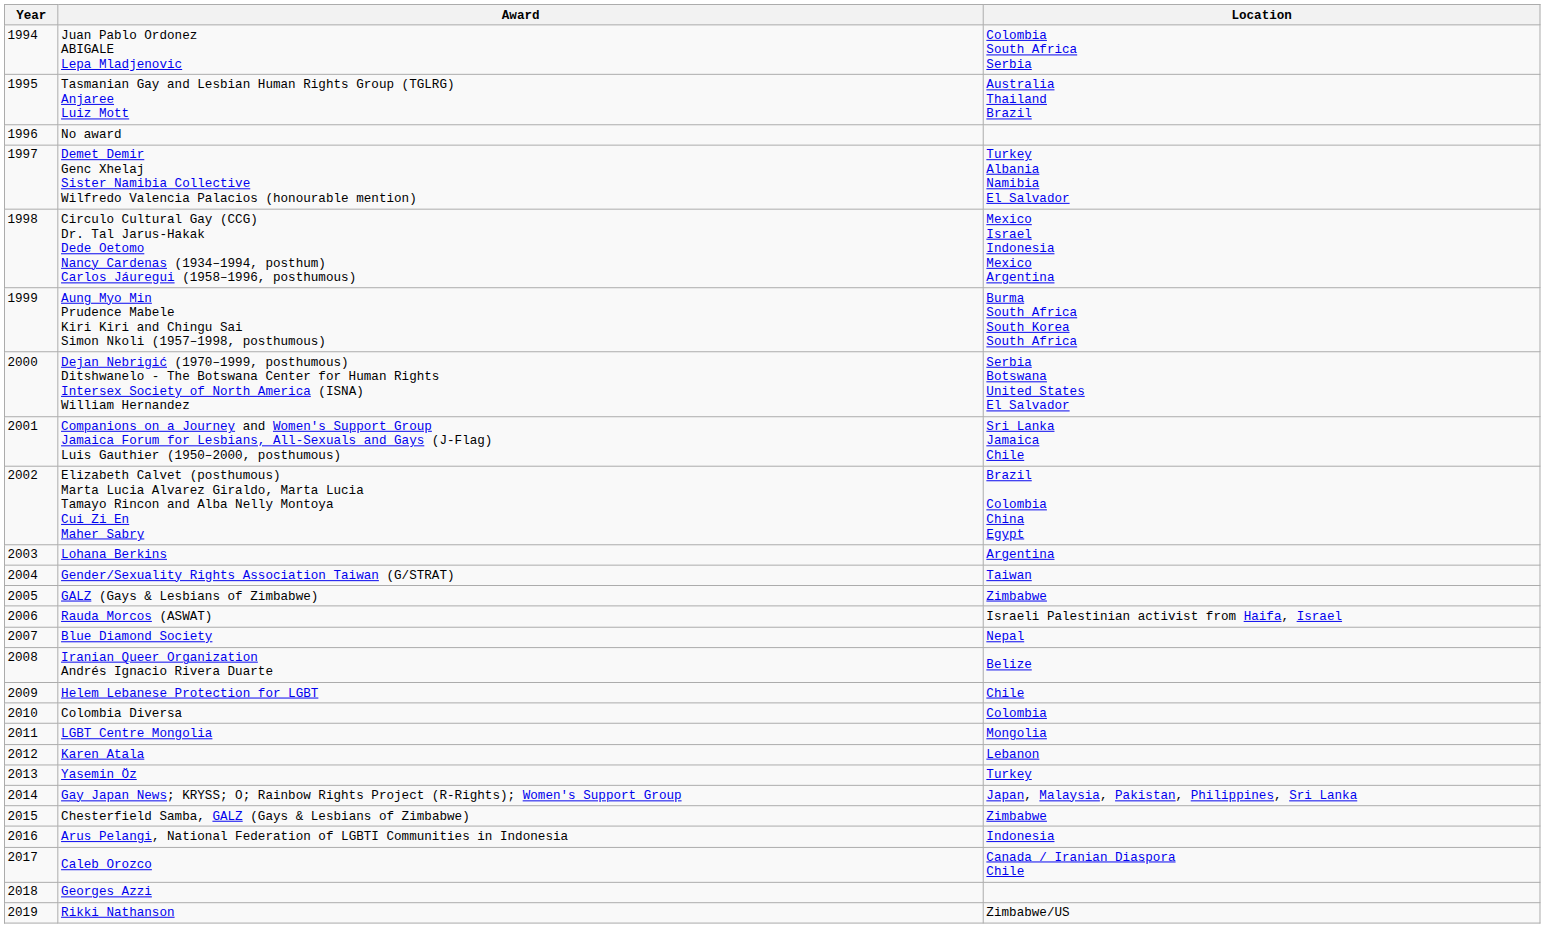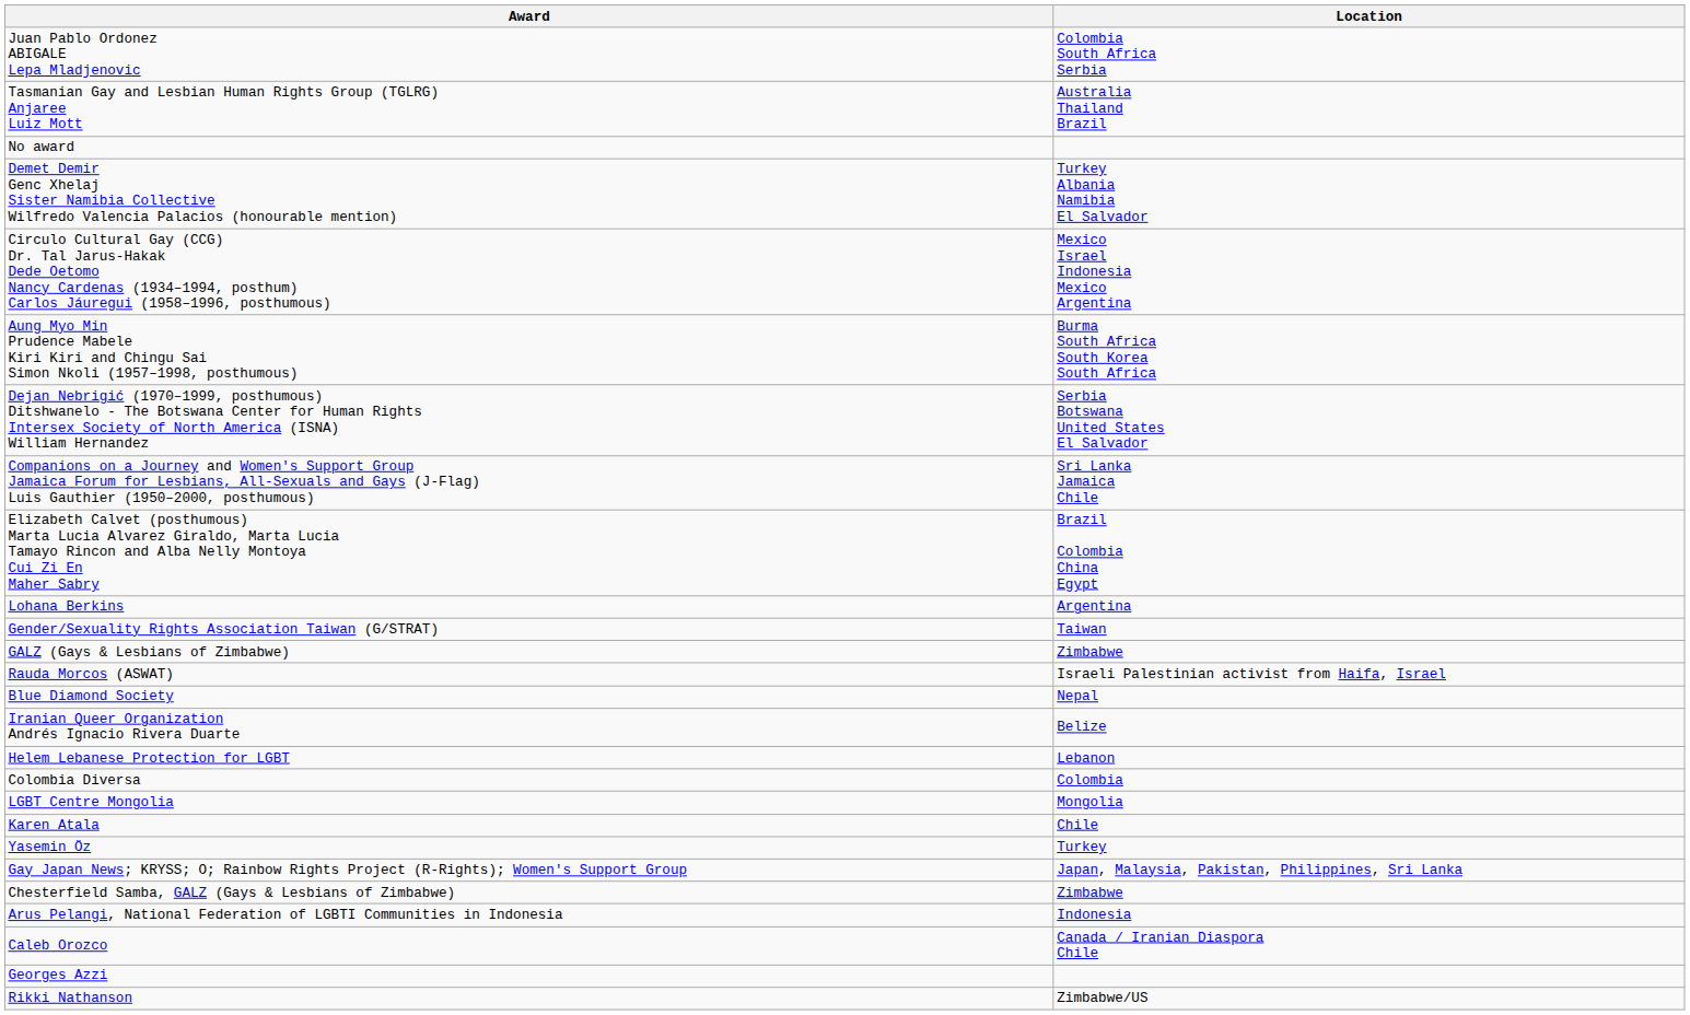- column: Year | 1994 | 1995 | 1996 | 1997 | 1998 | 1999 | 2000 | 2001 | 2002 | 2003 | 2004 | 2005 | 2006 | 2007 | 2008 | 2009 | 2010 | 2011 | 2012 | 2013 | 2014 | 2015 | 2016 | 2017 | 2018 | 2019
Helem Lebanese Protection for LGBT | Location: Chile -> Lebanon
Karen Atala | Location: Lebanon -> Chile
